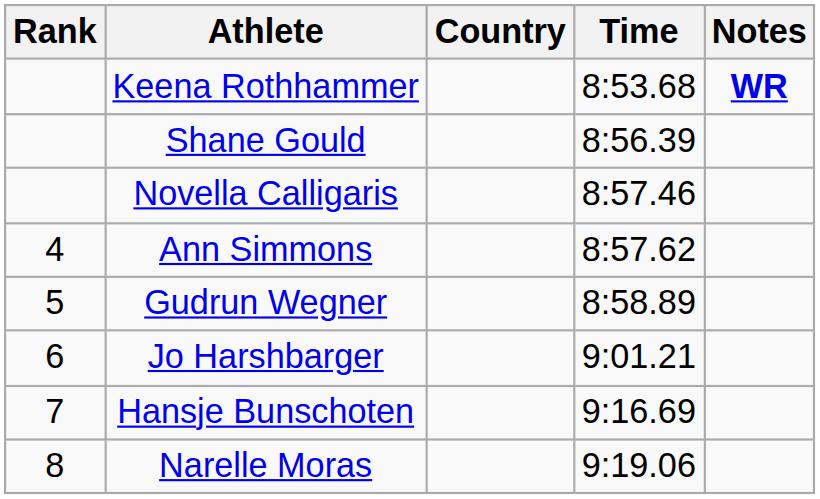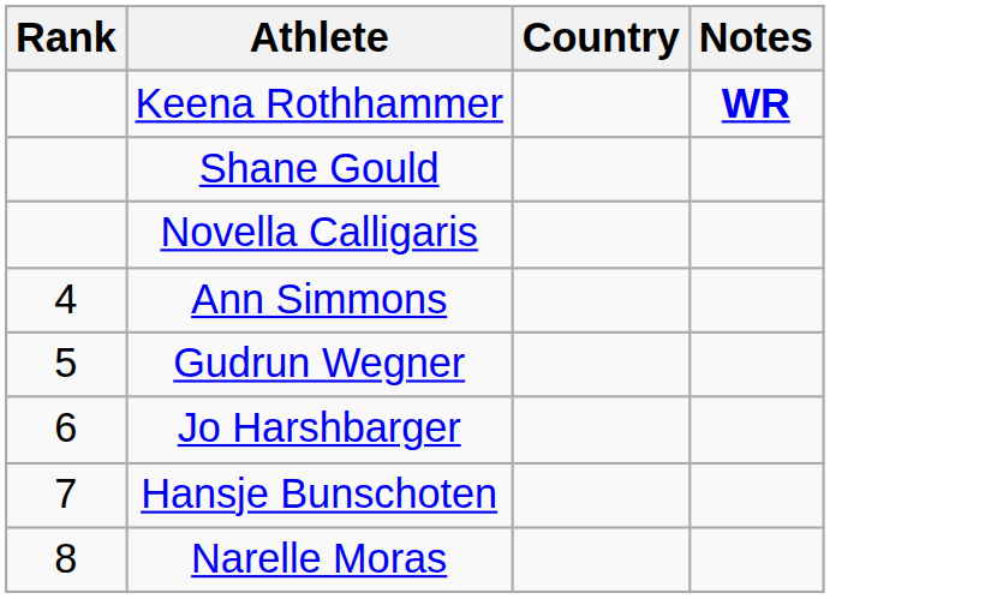- column: Time | 8:53.68 | 8:56.39 | 8:57.46 | 8:57.62 | 8:58.89 | 9:01.21 | 9:16.69 | 9:19.06
